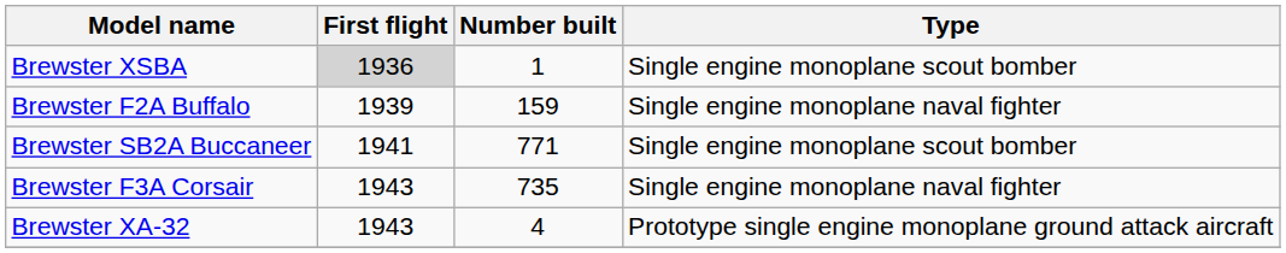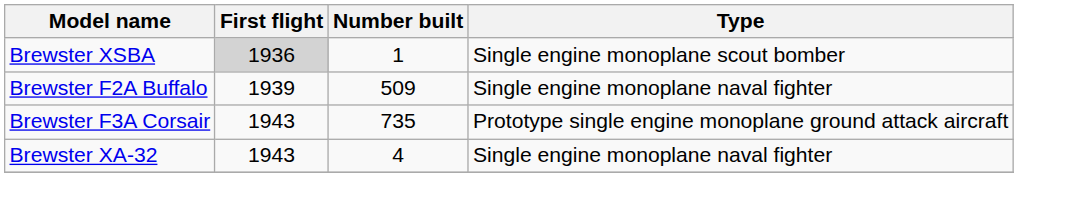Brewster F2A Buffalo | Number built: 159 -> 509
- row: Brewster SB2A Buccaneer | 1941 | 771 | Single engine monoplane scout bomber
Brewster F3A Corsair | Type: Single engine monoplane naval fighter -> Prototype single engine monoplane ground attack aircraft
Brewster XA-32 | Type: Prototype single engine monoplane ground attack aircraft -> Single engine monoplane naval fighter
